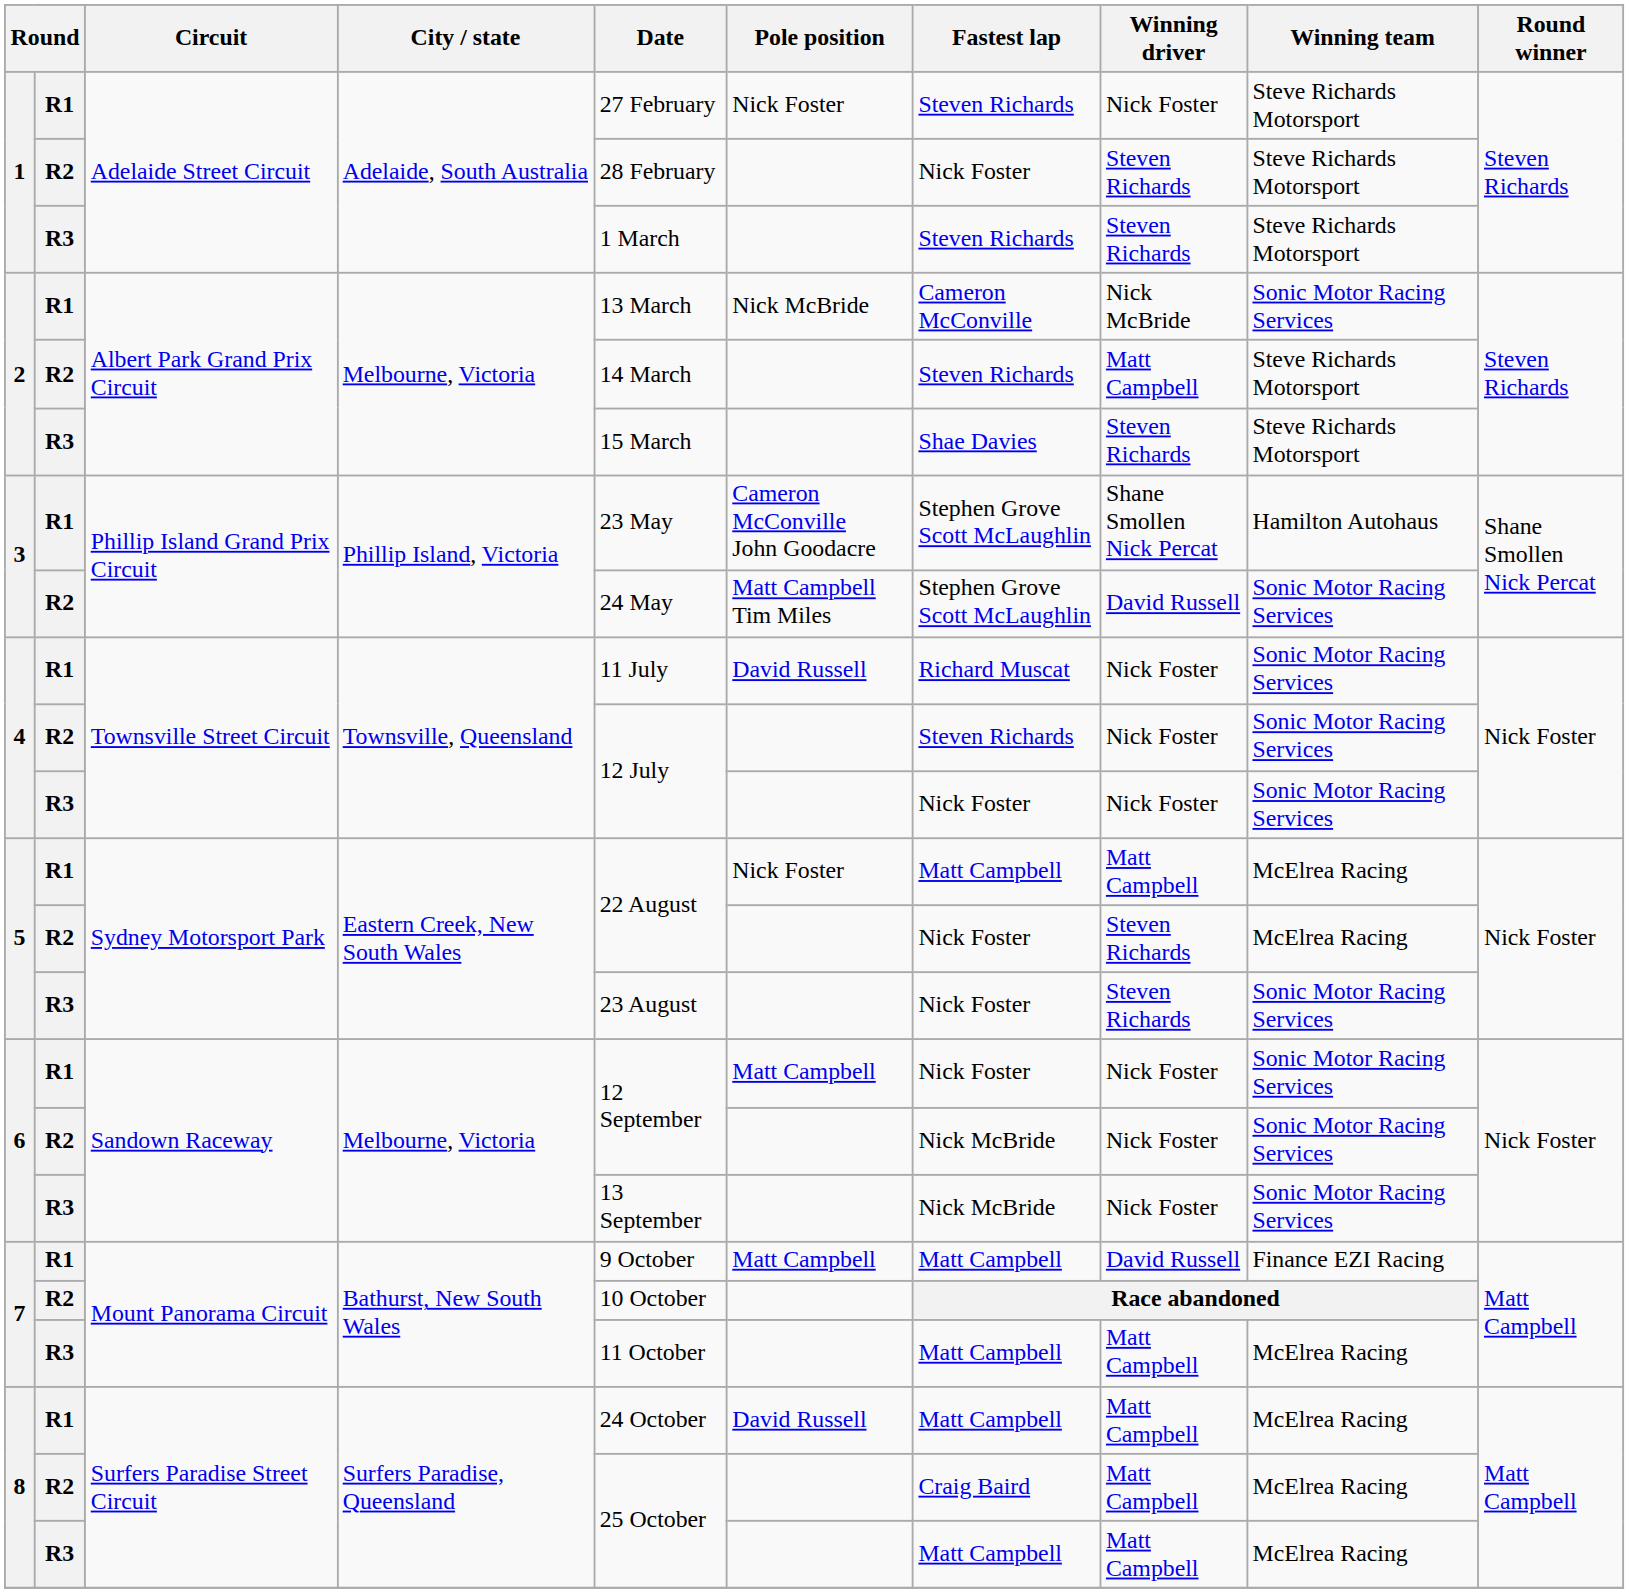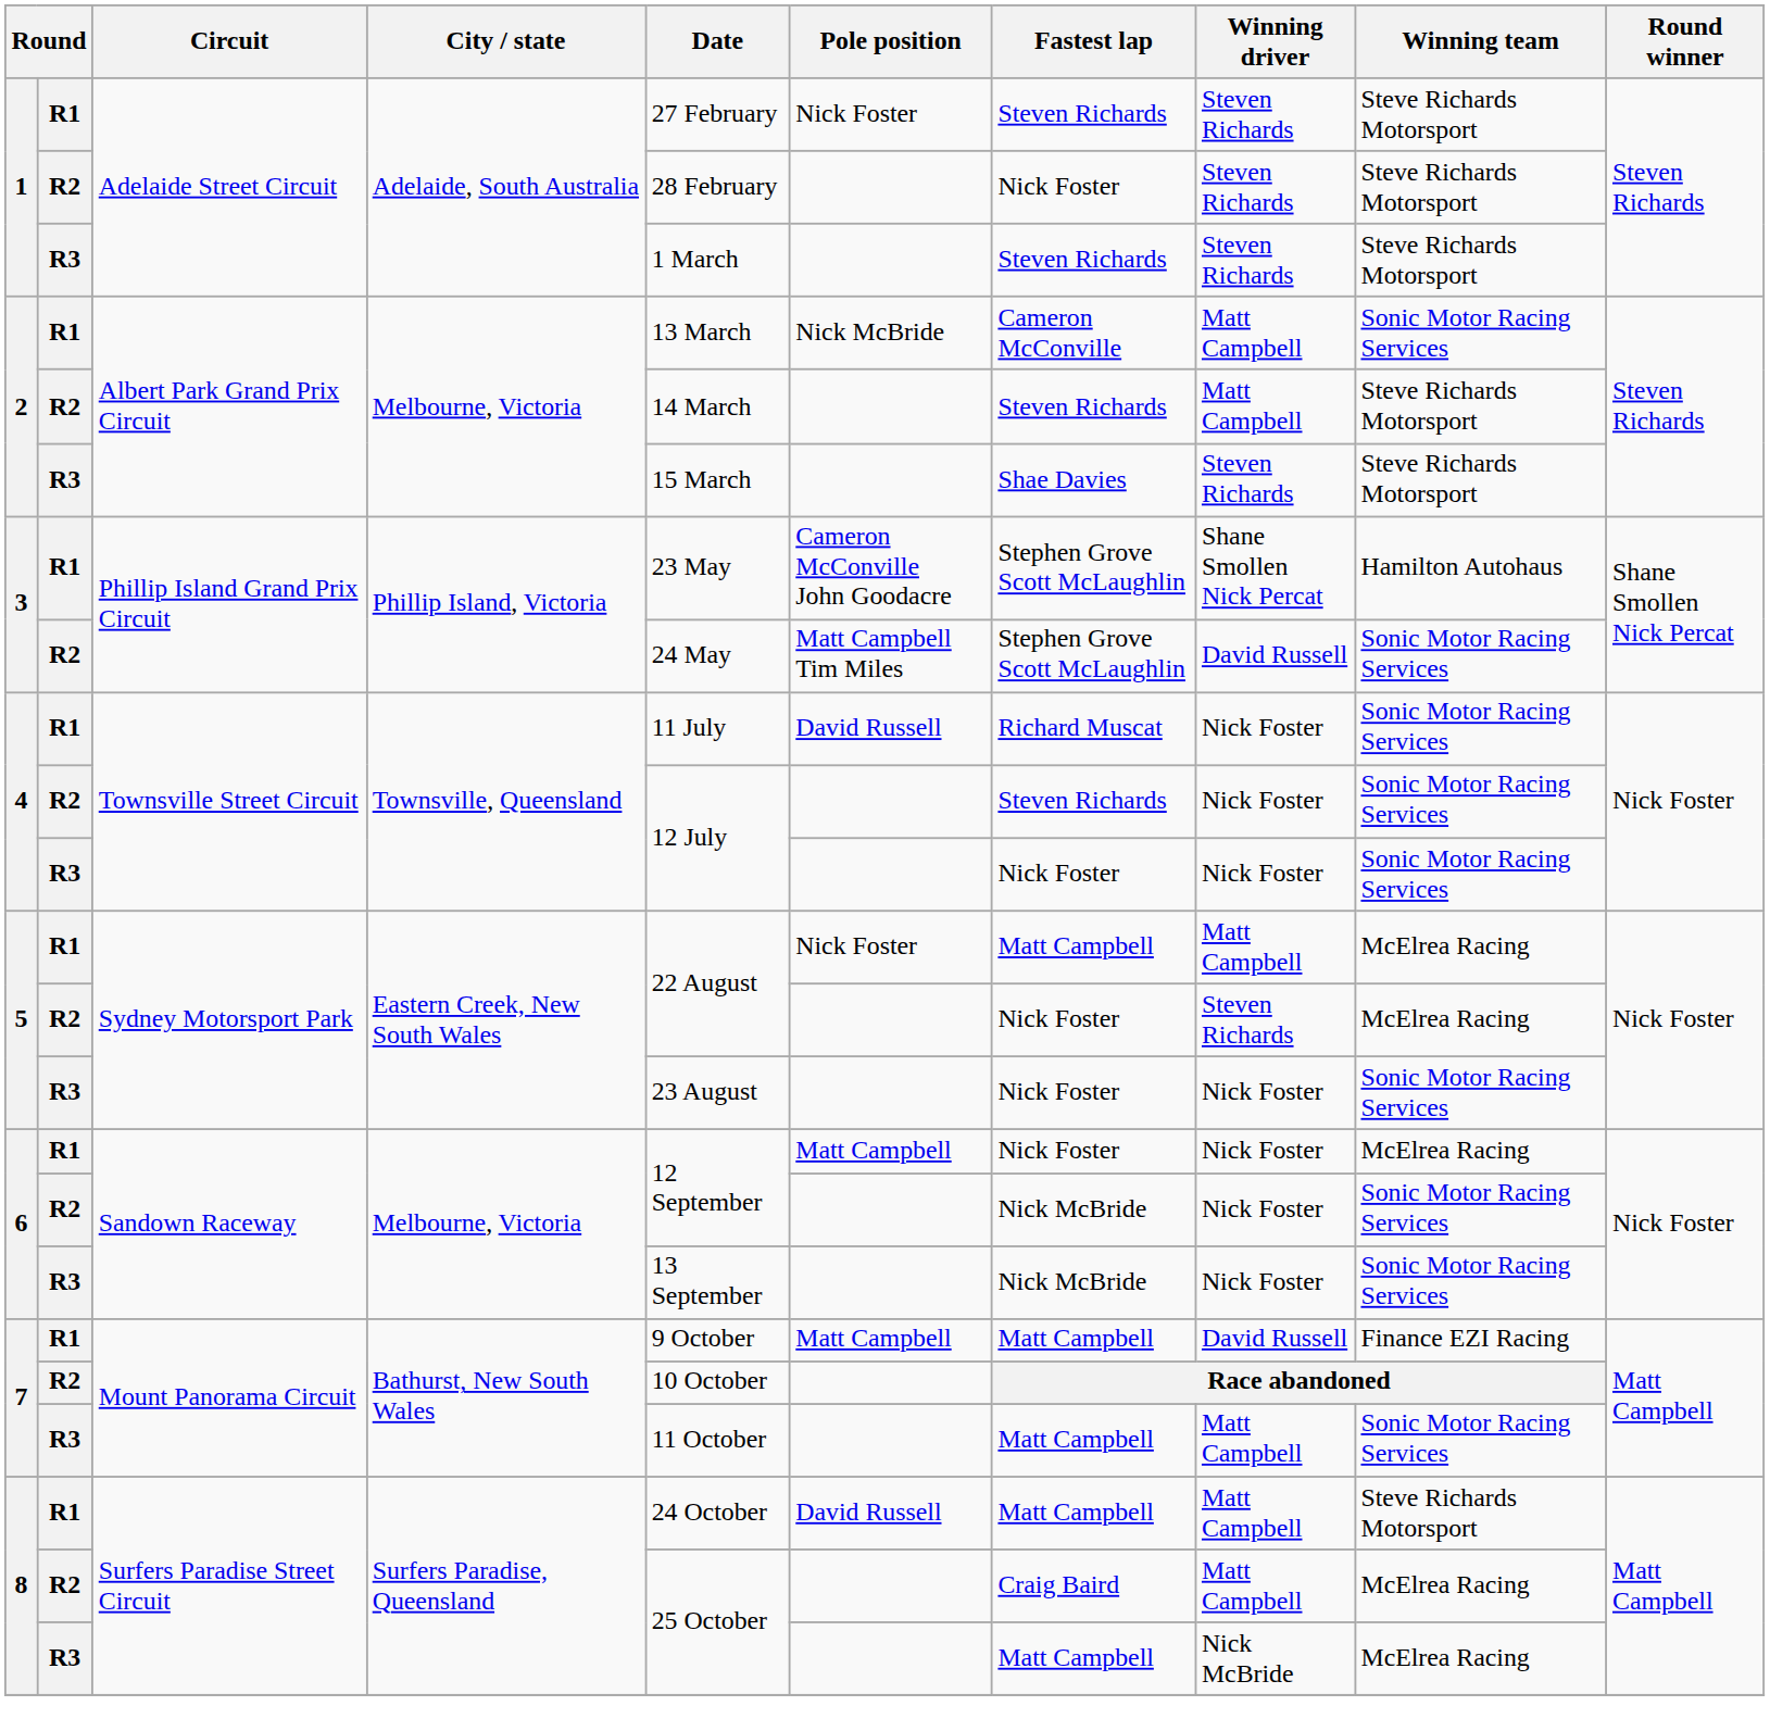1 / R1 | Winning driver: Nick Foster -> Steven Richards
2 / R1 | Winning driver: Nick McBride -> Matt Campbell
5 / R3 | Winning driver: Steven Richards -> Nick Foster
6 / R1 | Winning team: Sonic Motor Racing Services -> McElrea Racing
7 / R3 | Winning team: McElrea Racing -> Sonic Motor Racing Services
8 / R1 | Winning team: McElrea Racing -> Steve Richards Motorsport
8 / R3 | Winning driver: Matt Campbell -> Nick McBride
